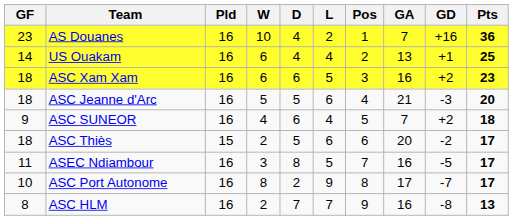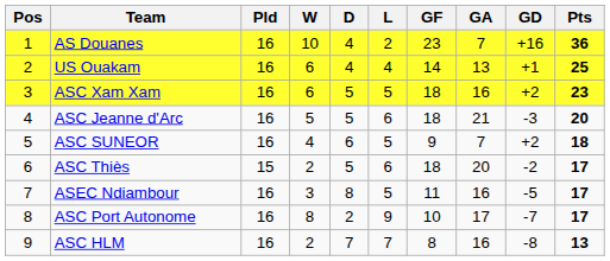columns swapped: Pos <-> GF
ASC Xam Xam | D: 6 -> 5
ASC SUNEOR | L: 4 -> 5
